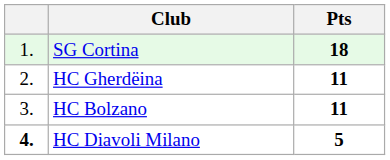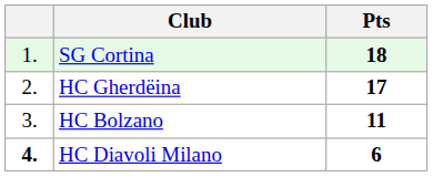HC Gherdëina | Pts: 11 -> 17
HC Diavoli Milano | Pts: 5 -> 6
